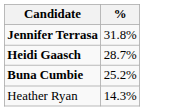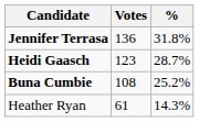+ column: Votes | 136 | 123 | 108 | 61
